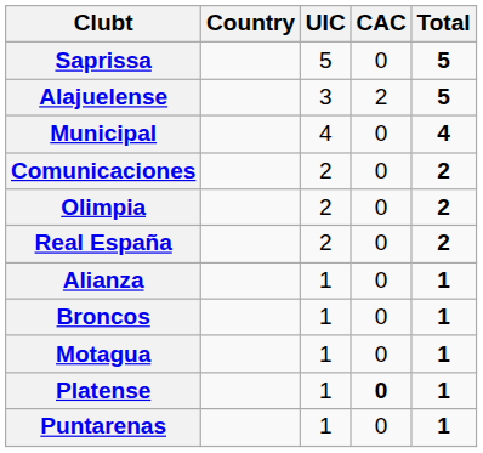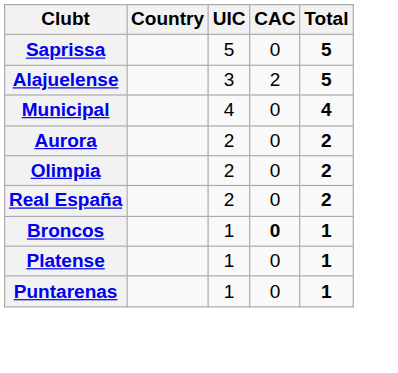+ row: Aurora | 2 | 0 | 2
- row: Comunicaciones | 2 | 0 | 2
- row: Alianza | 1 | 0 | 1
Broncos | CAC: normal -> bold
- row: Motagua | 1 | 0 | 1
Platense | CAC: bold -> normal
